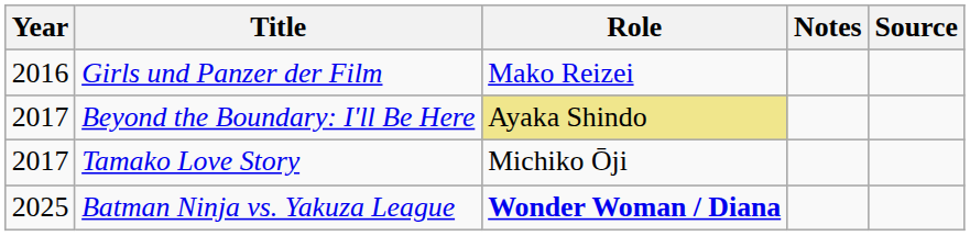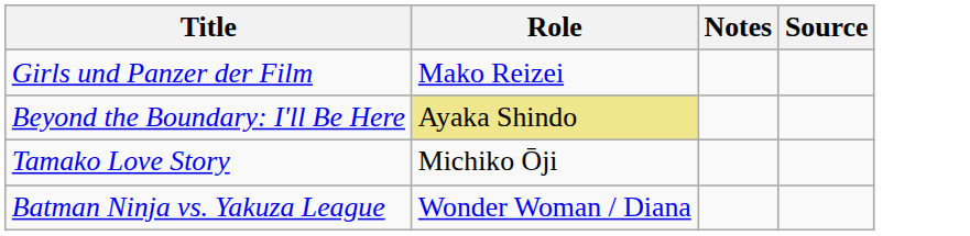- column: Year | 2016 | 2017 | 2017 | 2025
Batman Ninja vs. Yakuza League | Role: bold -> normal
